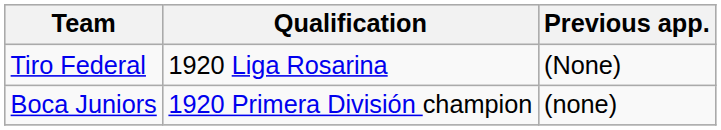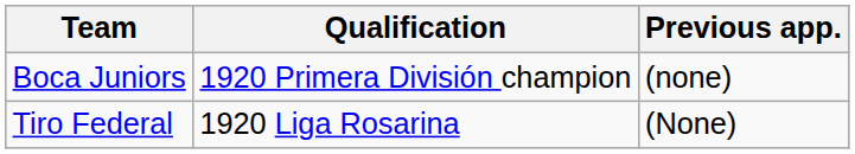rows swapped: Boca Juniors <-> Tiro Federal
